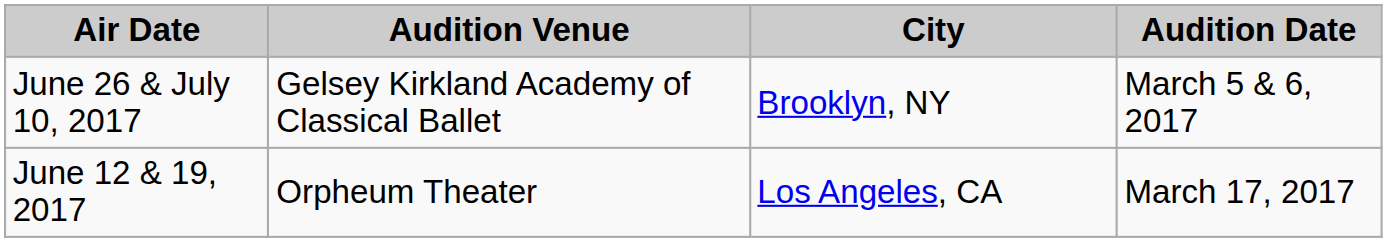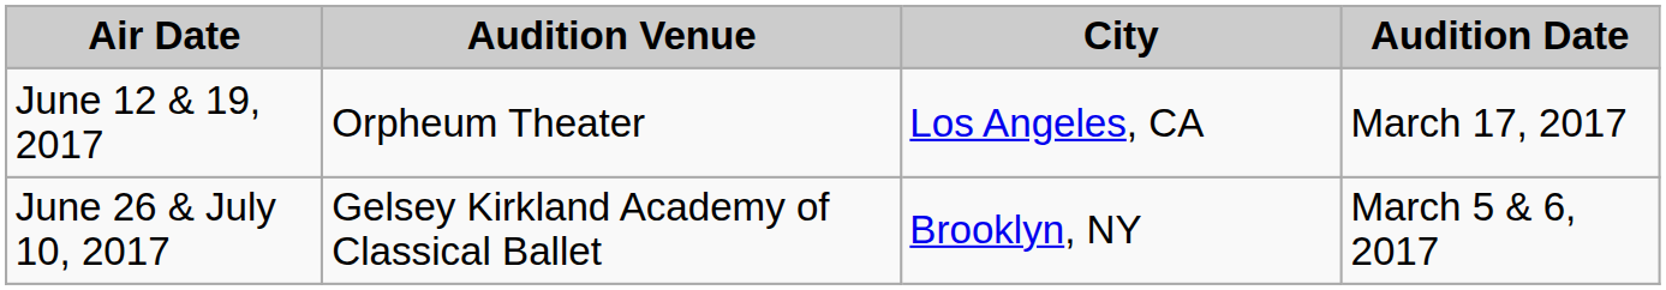rows swapped: June 26 & July 10, 2017 <-> June 12 & 19, 2017
